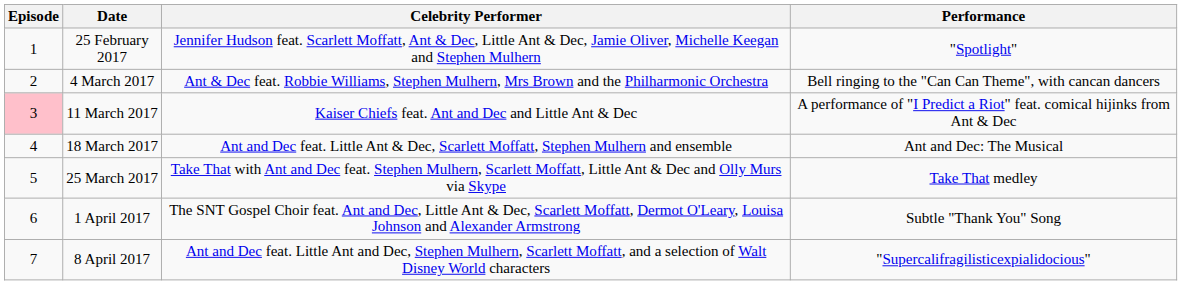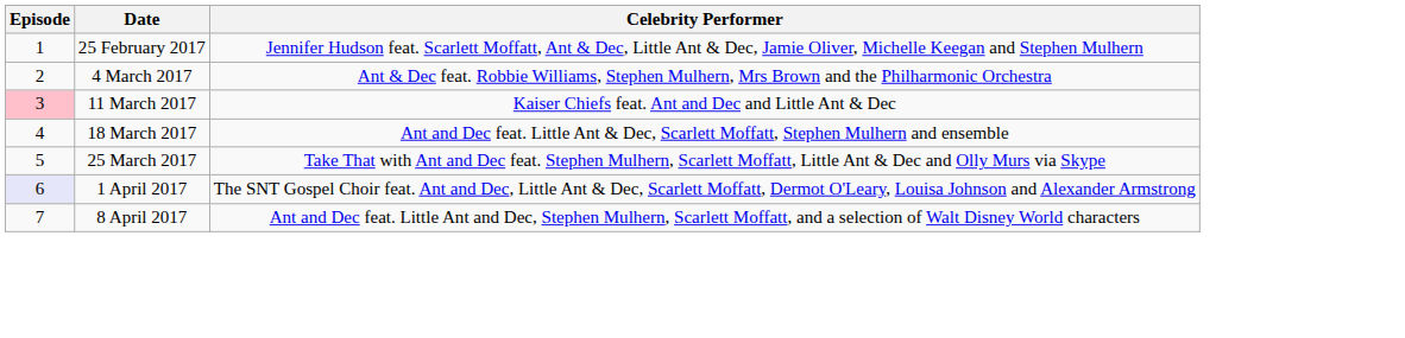- column: Performance | "Spotlight" | Bell ringing to the "Can Can Theme", with cancan dancers | A performance of "I Predict a Riot" feat. comical hijinks from Ant & Dec | Ant and Dec: The Musical | Take That medley | Subtle "Thank You" Song | "Supercalifragilisticexpialidocious"
1 April 2017 | Episode: no background -> lavender background
